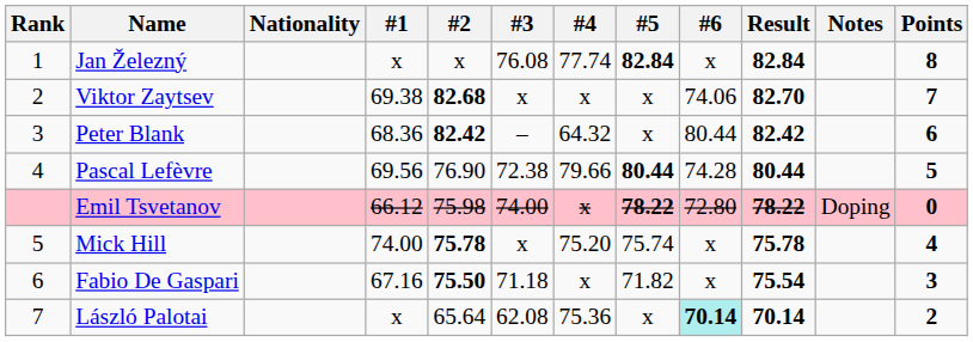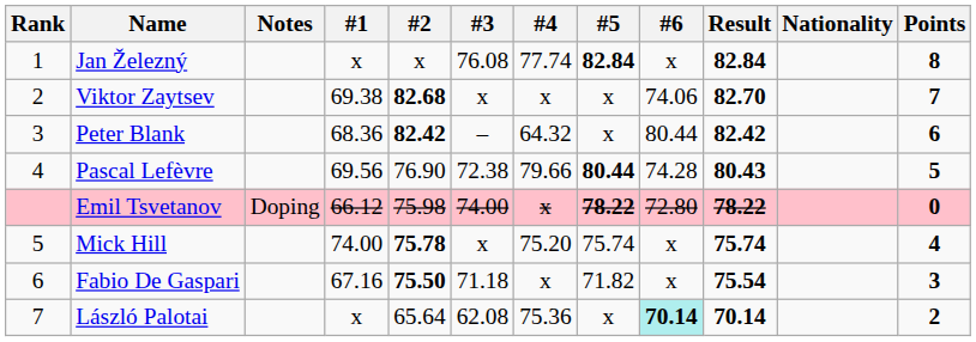columns swapped: Nationality <-> Notes
Pascal Lefèvre | Result: 80.44 -> 80.43
Mick Hill | Result: 75.78 -> 75.74
